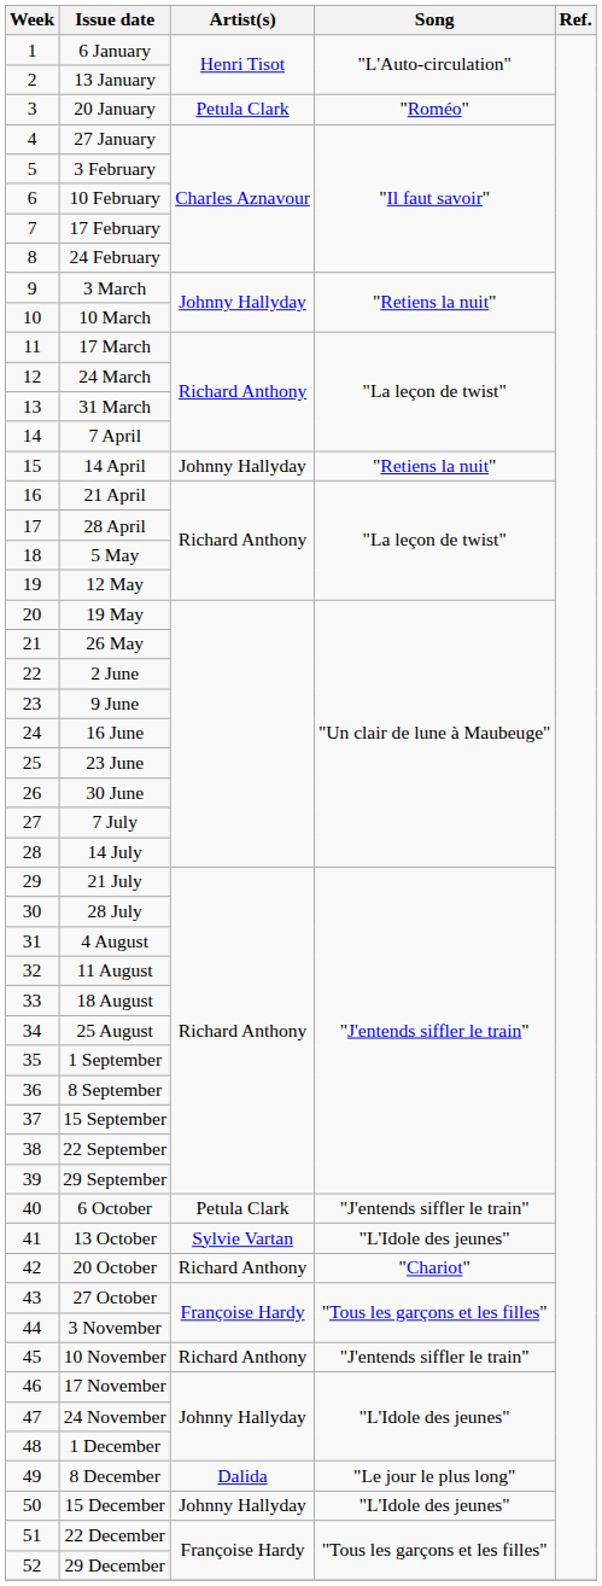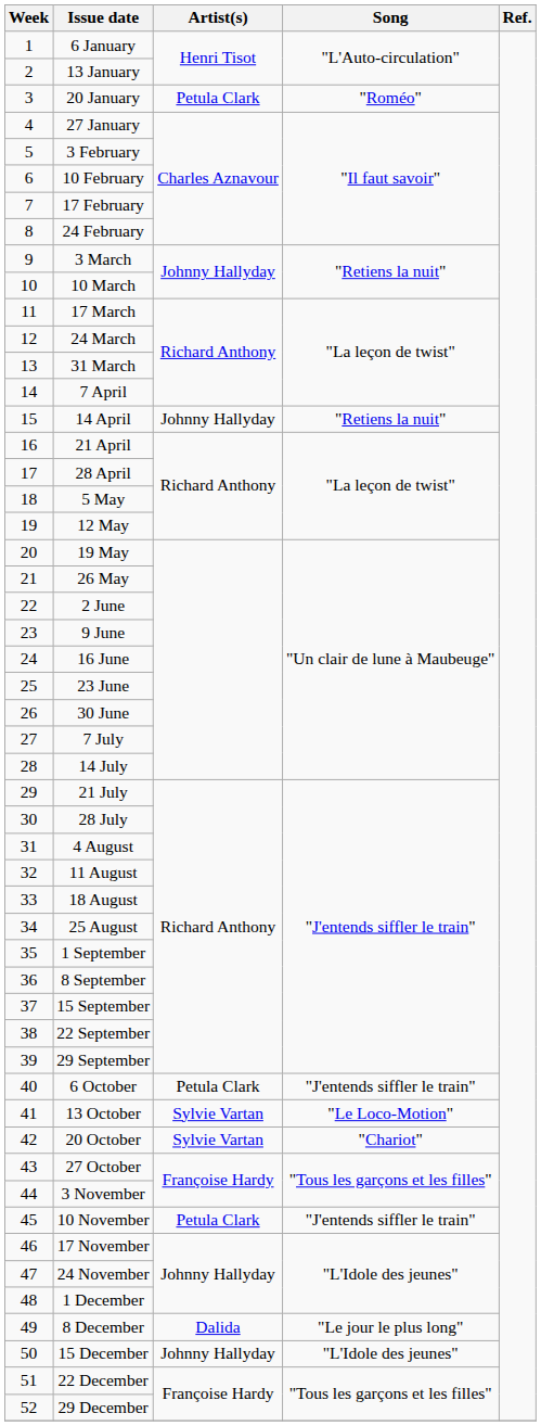13 October | Song: "L'Idole des jeunes" -> "Le Loco-Motion"
20 October | Artist(s): Richard Anthony -> Sylvie Vartan
10 November | Artist(s): Richard Anthony -> Petula Clark
